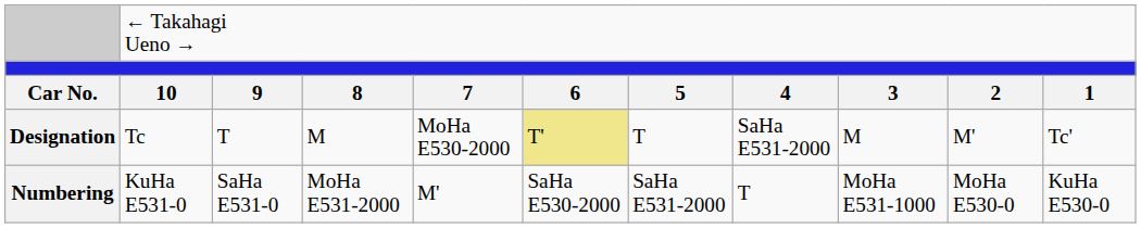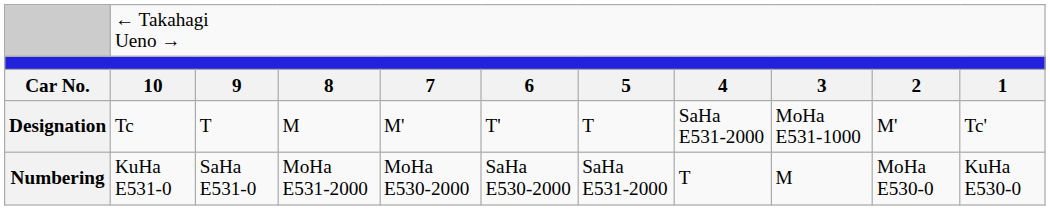Designation | column 5: MoHa E530-2000 -> M'
Designation | column 6: khaki background -> no background
Designation | column 9: M -> MoHa E531-1000
Numbering | column 5: M' -> MoHa E530-2000
Numbering | column 9: MoHa E531-1000 -> M
